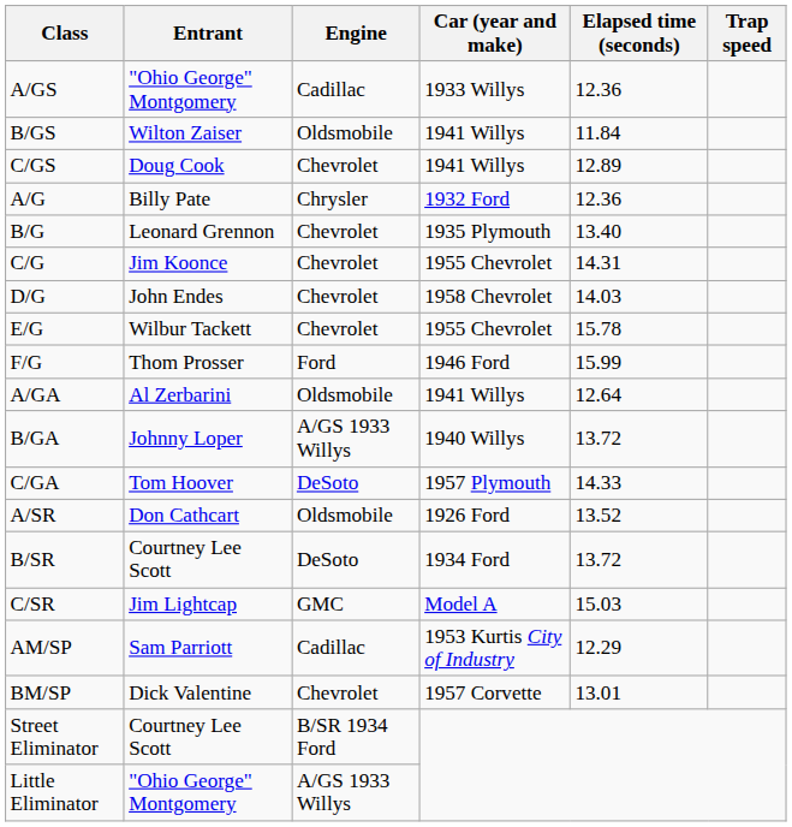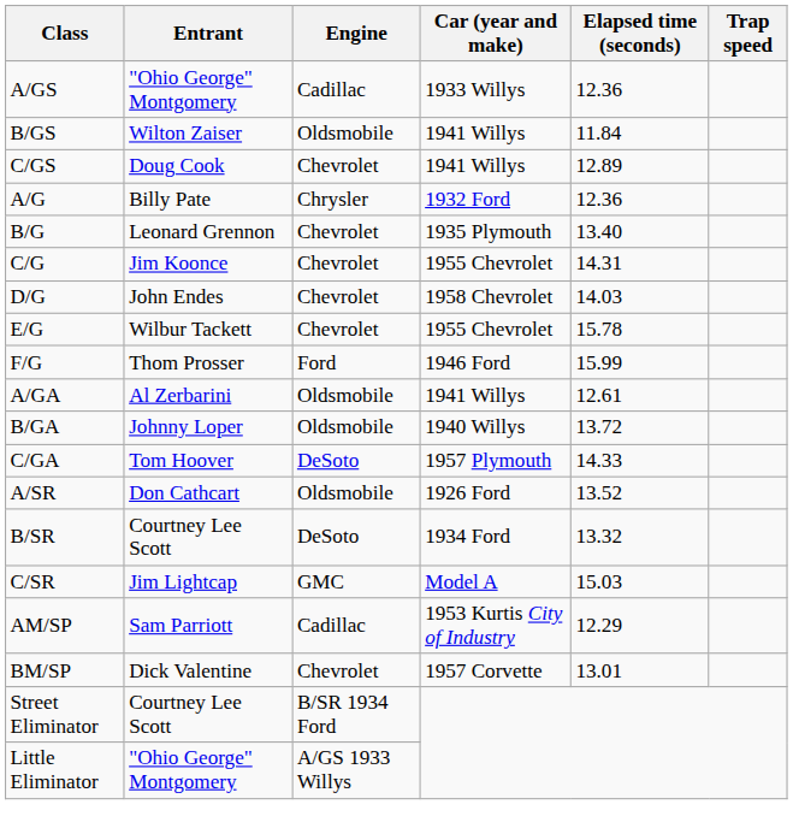A/GA | Elapsed time (seconds): 12.64 -> 12.61
B/GA | Engine: A/GS 1933 Willys -> Oldsmobile
B/SR | Elapsed time (seconds): 13.72 -> 13.32
